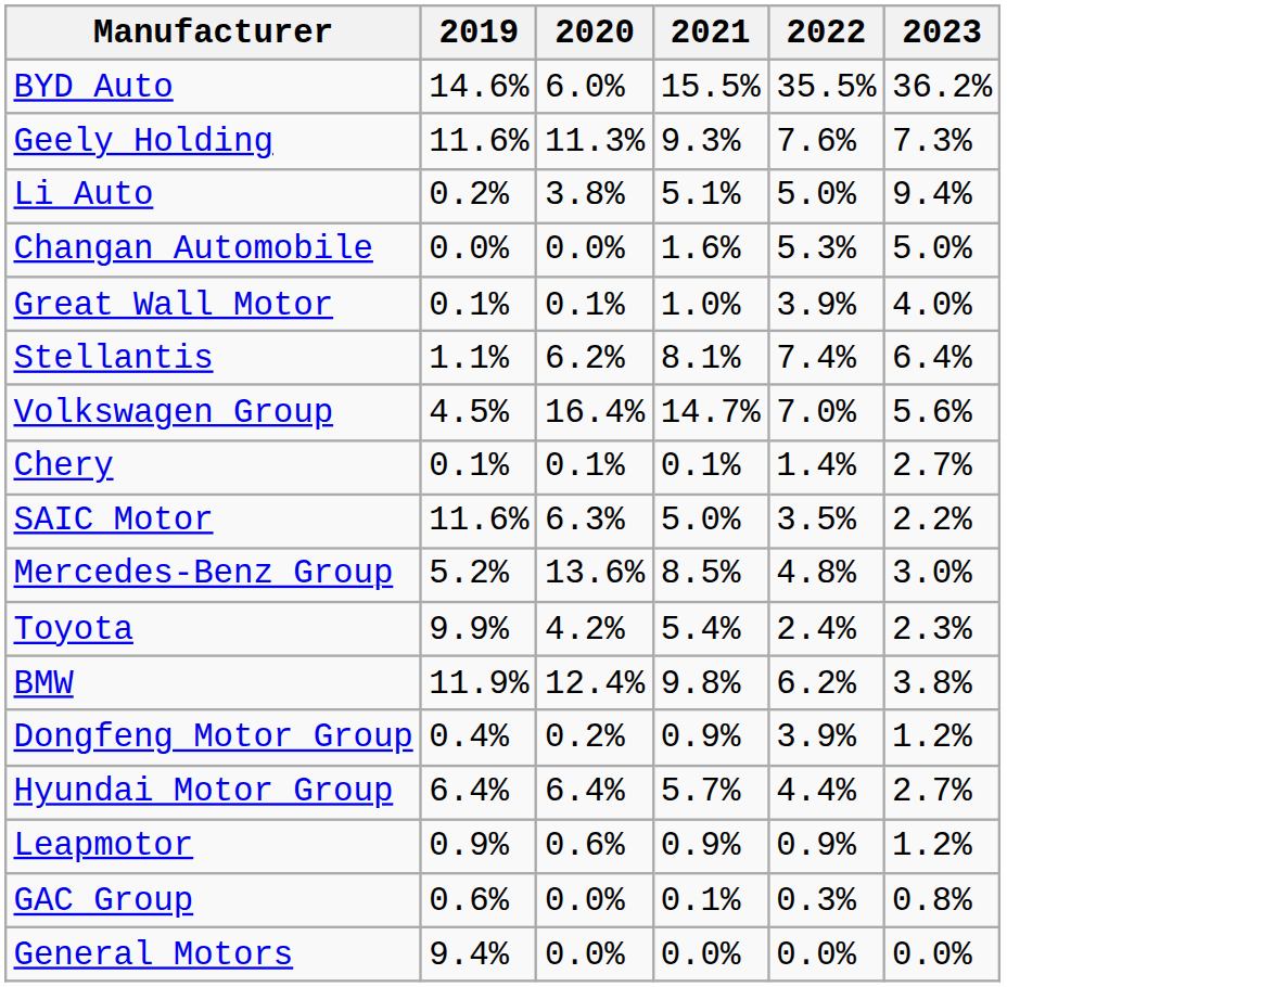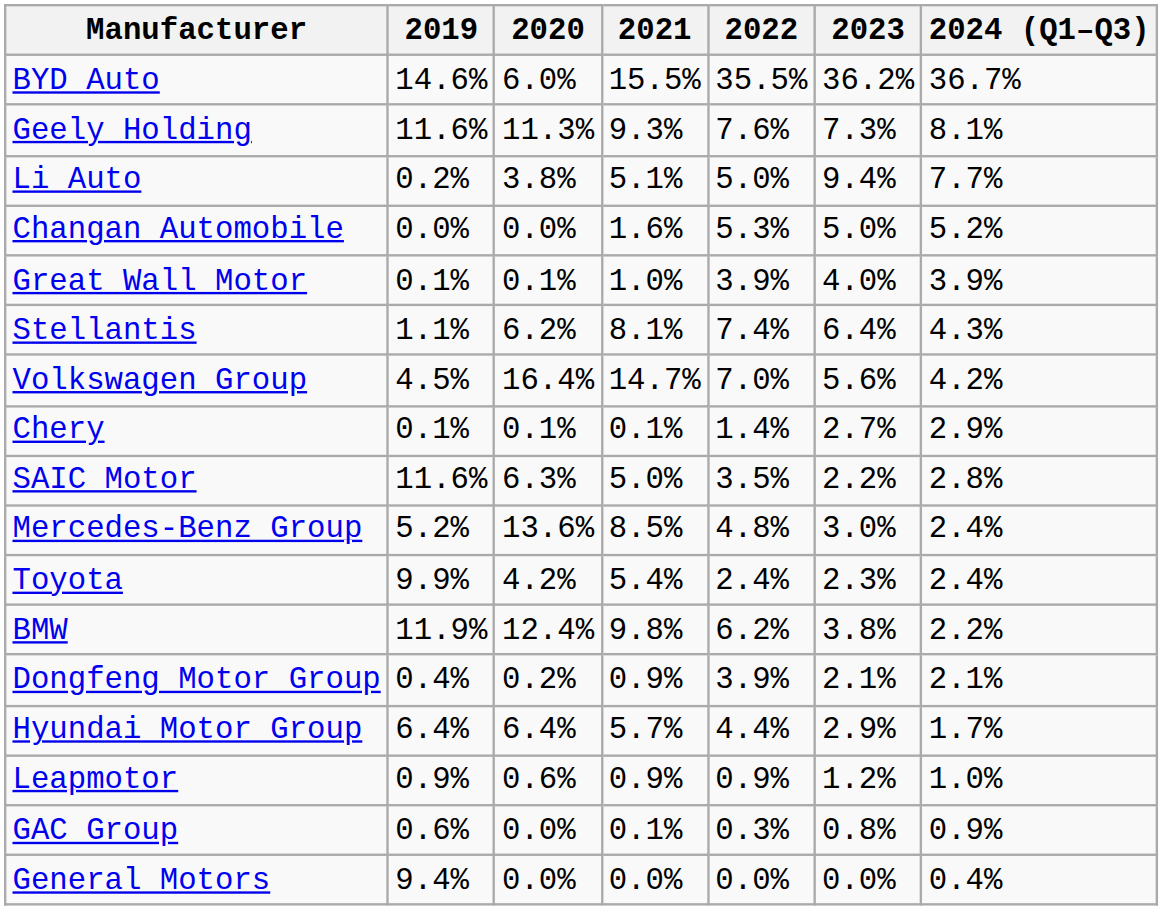+ column: 2024 (Q1–Q3) | 36.7% | 8.1% | 7.7% | 5.2% | 3.9% | 4.3% | 4.2% | 2.9% | 2.8% | 2.4% | 2.4% | 2.2% | 2.1% | 1.7% | 1.0% | 0.9% | 0.4%
Dongfeng Motor Group | 2023: 1.2% -> 2.1%
Hyundai Motor Group | 2023: 2.7% -> 2.9%
